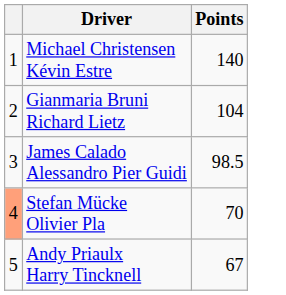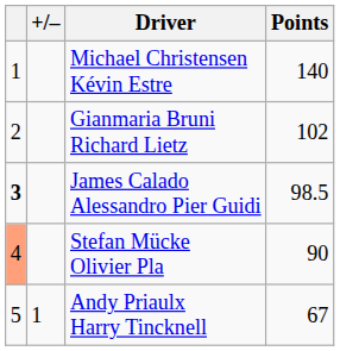+ column: +/– | 1
Gianmaria Bruni Richard Lietz | Points: 104 -> 102
James Calado Alessandro Pier Guidi | column 1: normal -> bold
Stefan Mücke Olivier Pla | Points: 70 -> 90
